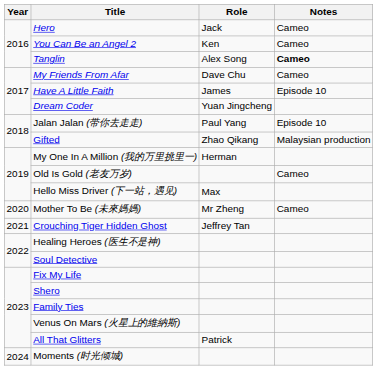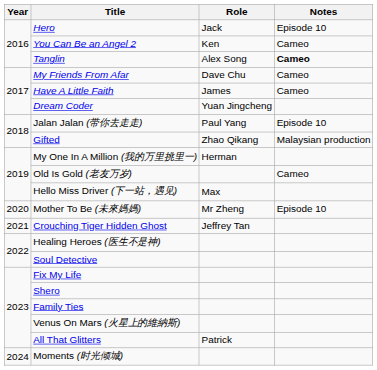Hero | Notes: Cameo -> Episode 10
Have A Little Faith | Notes: Episode 10 -> Cameo
Mother To Be (未來媽媽) | Notes: Cameo -> Episode 10
